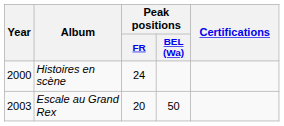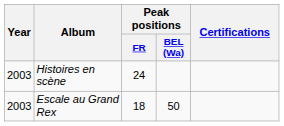Histoires en scène | Year: 2000 -> 2003
Escale au Grand Rex | Peak positions / FR: 20 -> 18
